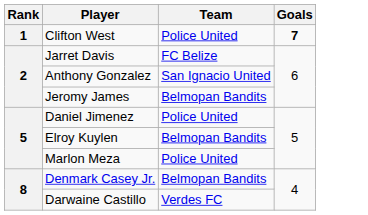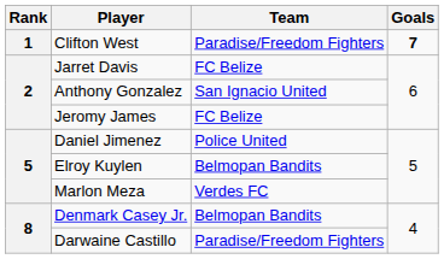Clifton West | Team: Police United -> Paradise/Freedom Fighters
Jeromy James | Team: Belmopan Bandits -> FC Belize
Marlon Meza | Team: Police United -> Verdes FC
Darwaine Castillo | Team: Verdes FC -> Paradise/Freedom Fighters
